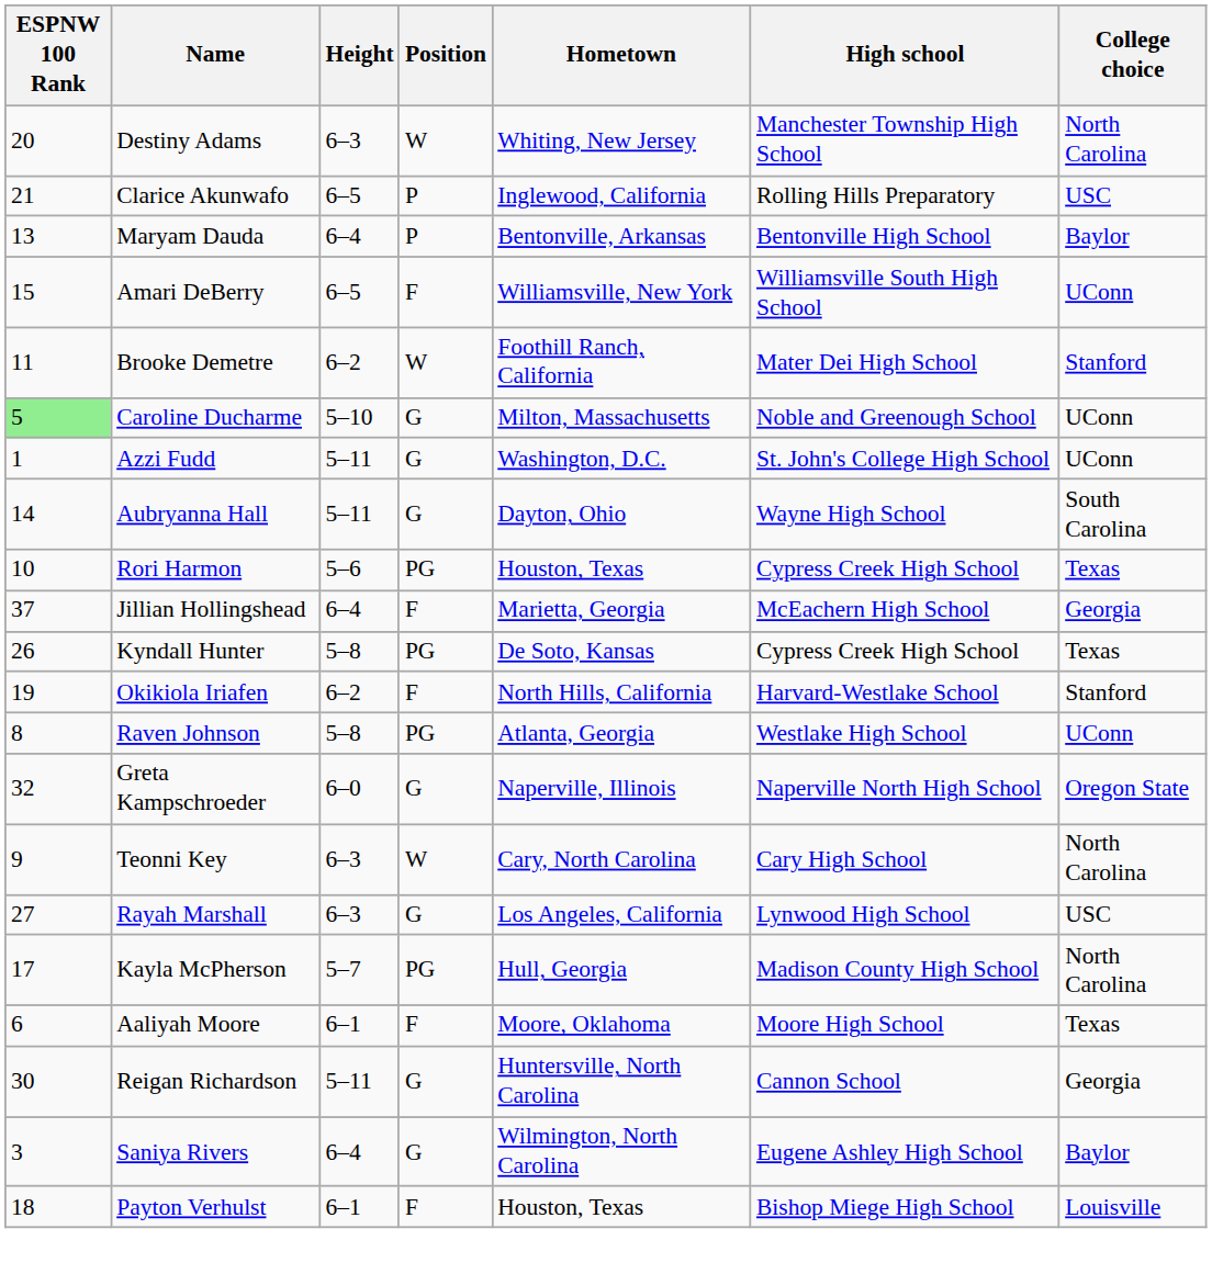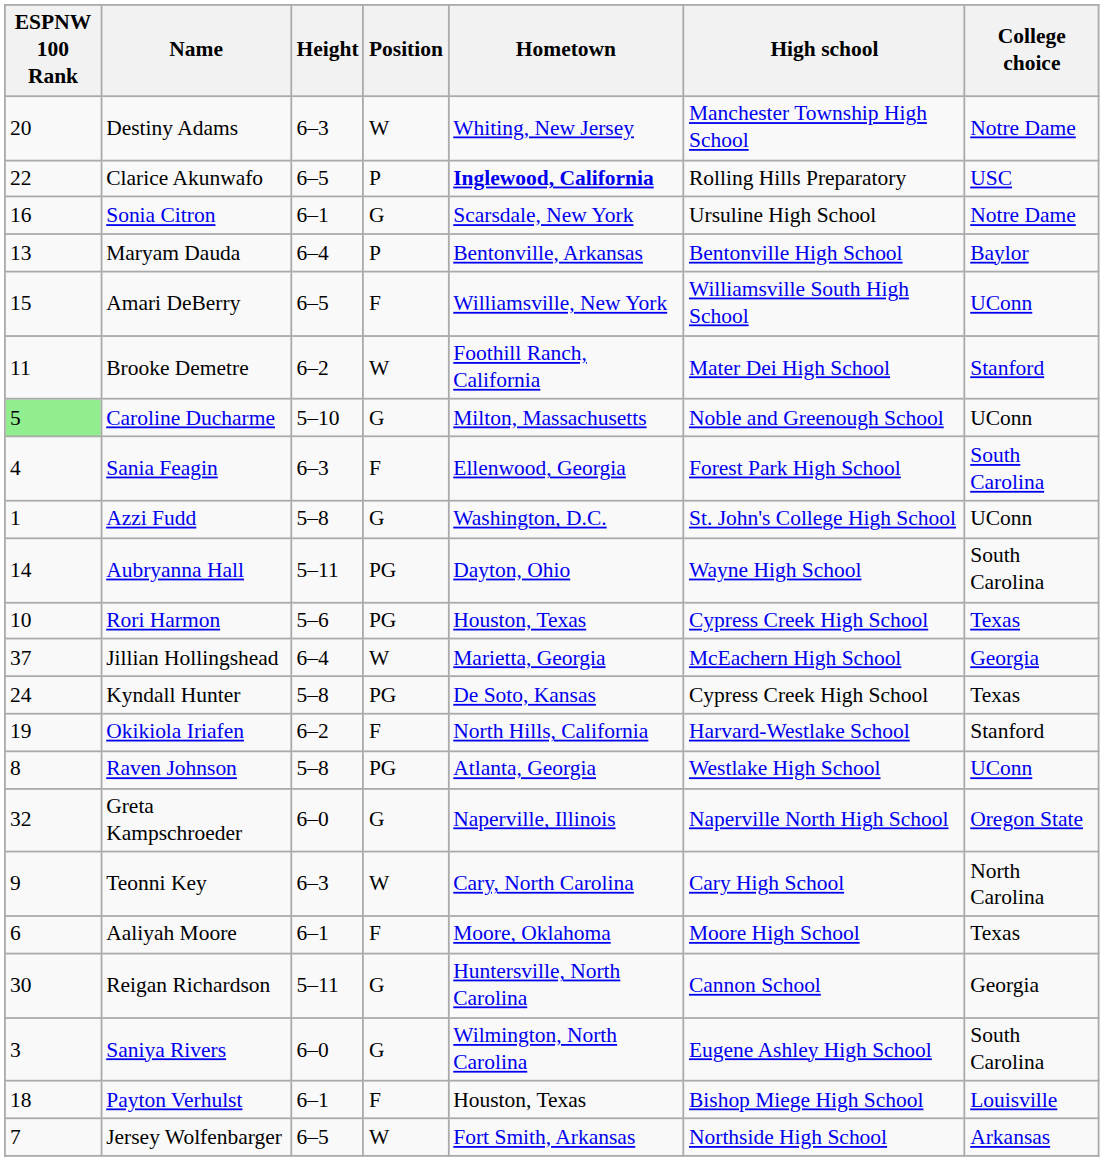Destiny Adams | College choice: North Carolina -> Notre Dame
Clarice Akunwafo | ESPNW 100 Rank: 21 -> 22
Clarice Akunwafo | Hometown: normal -> bold
+ row: 16 | Sonia Citron | 6–1 | G | Scarsdale, New York | Ursuline High School | Notre Dame
+ row: 4 | Sania Feagin | 6–3 | F | Ellenwood, Georgia | Forest Park High School | South Carolina
Azzi Fudd | Height: 5–11 -> 5–8
Aubryanna Hall | Position: G -> PG
Jillian Hollingshead | Position: F -> W
Kyndall Hunter | ESPNW 100 Rank: 26 -> 24
- row: 27 | Rayah Marshall | 6–3 | G | Los Angeles, California | Lynwood High School | USC
- row: 17 | Kayla McPherson | 5–7 | PG | Hull, Georgia | Madison County High School | North Carolina
Saniya Rivers | Height: 6–4 -> 6–0
Saniya Rivers | College choice: Baylor -> South Carolina
+ row: 7 | Jersey Wolfenbarger | 6–5 | W | Fort Smith, Arkansas | Northside High School | Arkansas
